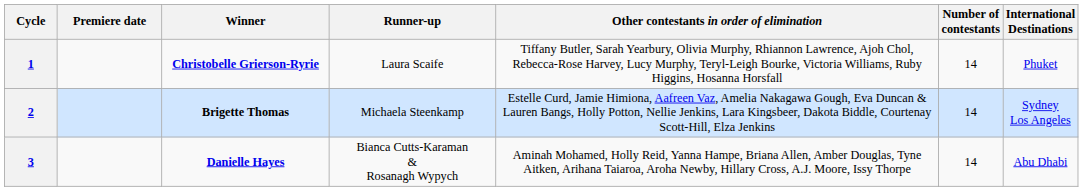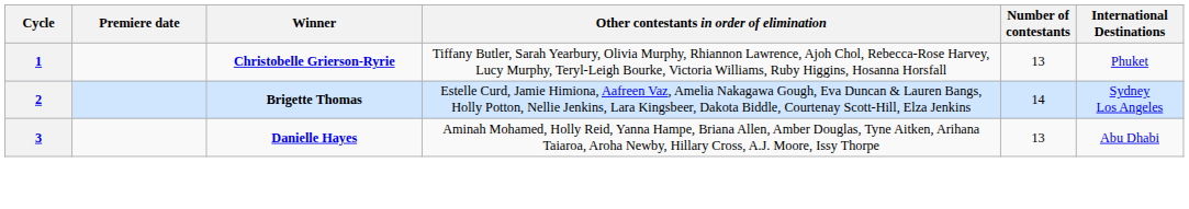- column: Runner-up | Laura Scaife | Michaela Steenkamp | Bianca Cutts-Karaman & Rosanagh Wypych
1 | Number of contestants: 14 -> 13
3 | Number of contestants: 14 -> 13
